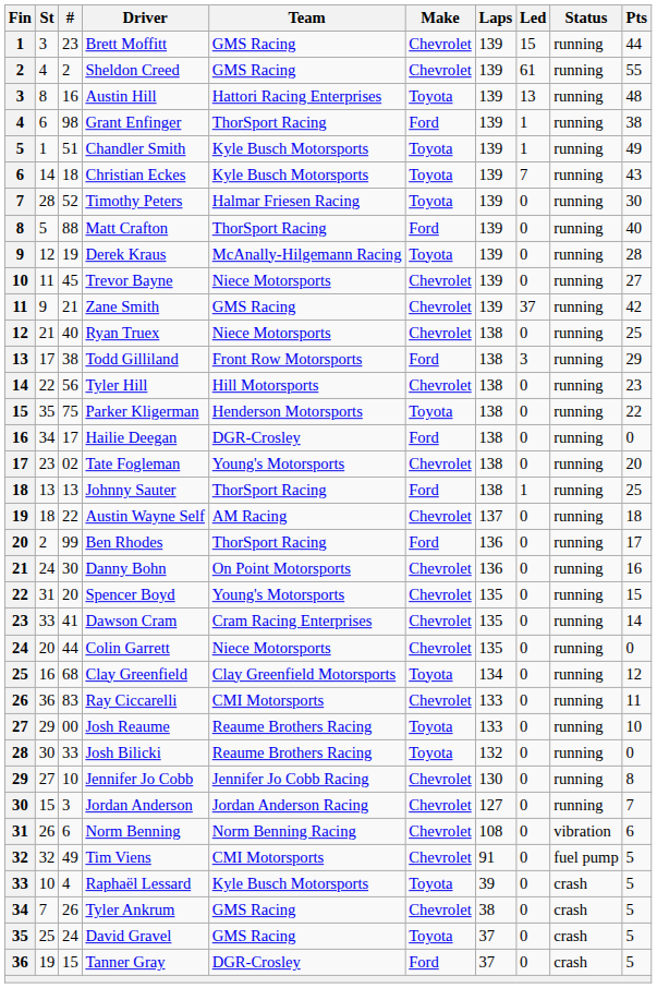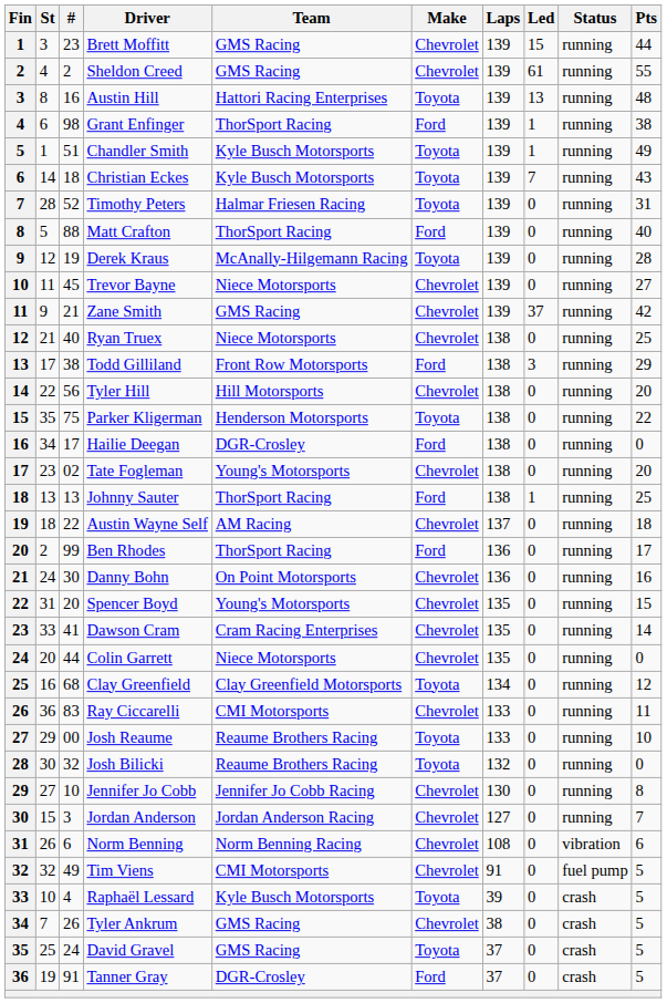Timothy Peters | Pts: 30 -> 31
Tyler Hill | Pts: 23 -> 20
Josh Bilicki | #: 33 -> 32
Tanner Gray | #: 15 -> 91
